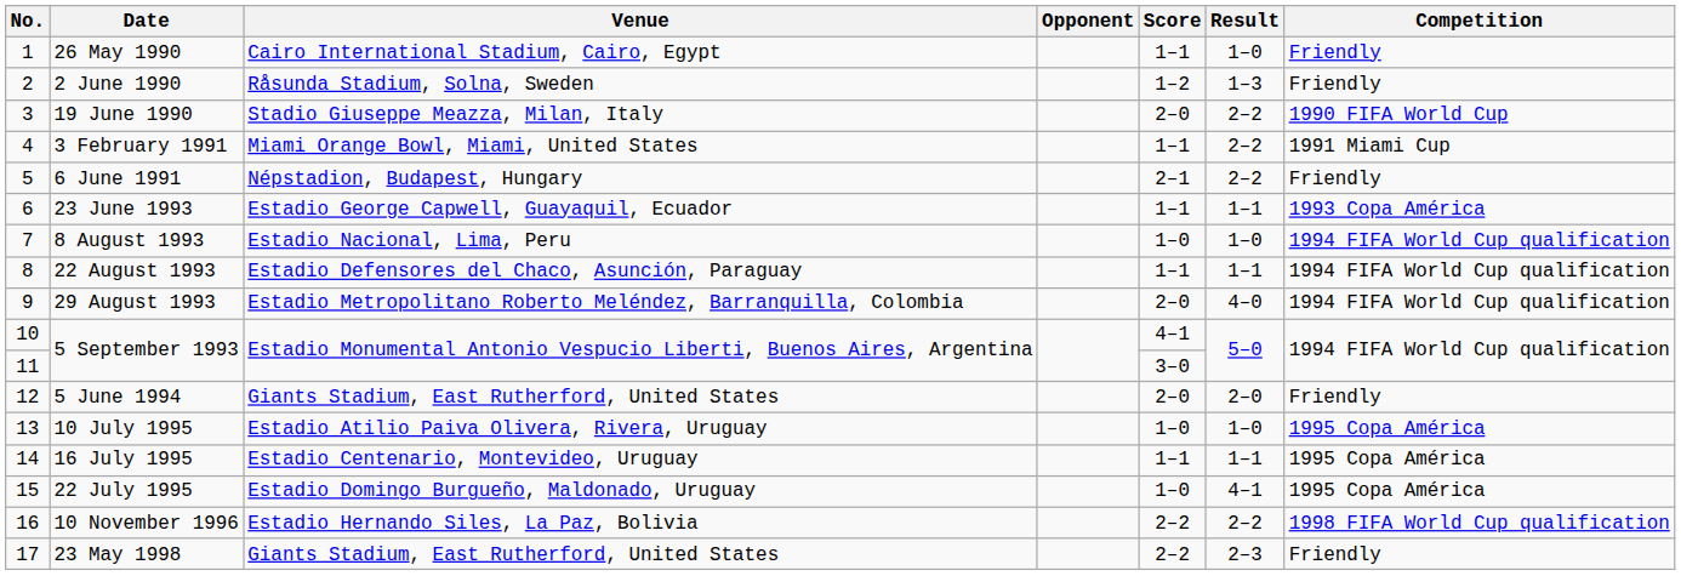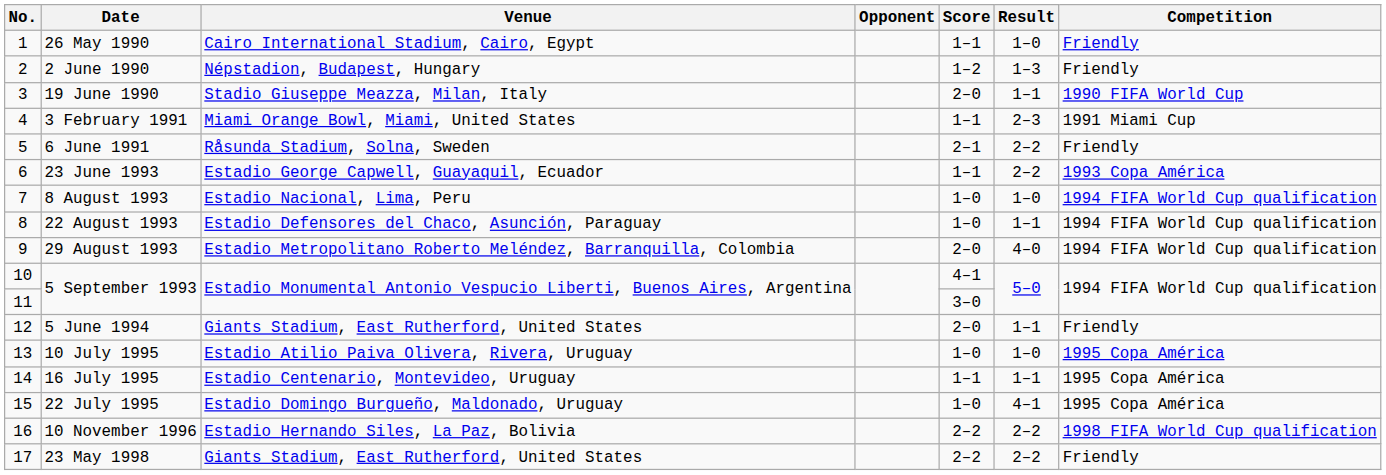2 June 1990 | Venue: Råsunda Stadium, Solna, Sweden -> Népstadion, Budapest, Hungary
19 June 1990 | Result: 2–2 -> 1–1
3 February 1991 | Result: 2–2 -> 2–3
6 June 1991 | Venue: Népstadion, Budapest, Hungary -> Råsunda Stadium, Solna, Sweden
23 June 1993 | Result: 1–1 -> 2–2
22 August 1993 | Score: 1–1 -> 1–0
5 June 1994 | Result: 2–0 -> 1–1
23 May 1998 | Result: 2–3 -> 2–2
